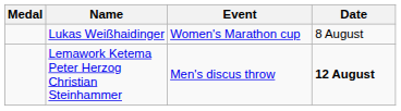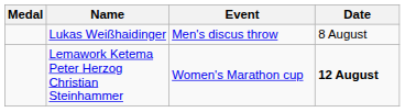Lukas Weißhaidinger | Event: Women's Marathon cup -> Men's discus throw
Lemawork Ketema Peter Herzog Christian Steinhammer | Event: Men's discus throw -> Women's Marathon cup
